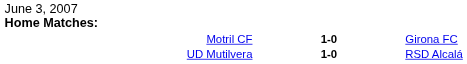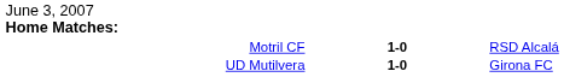Motril CF | column 3: Girona FC -> RSD Alcalá
UD Mutilvera | column 3: RSD Alcalá -> Girona FC
